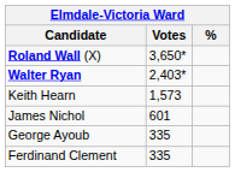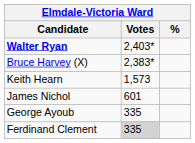- row: Roland Wall (X) | 3,650*
+ row: Bruce Harvey (X) | 2,383*
Ferdinand Clement | Votes: no background -> lightgrey background
